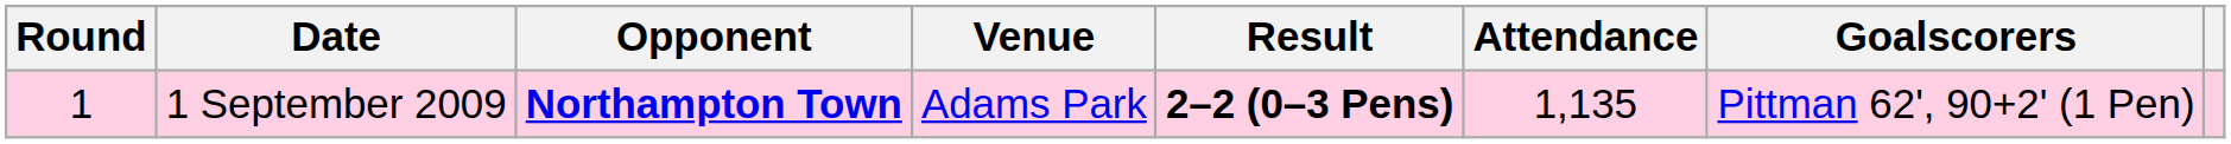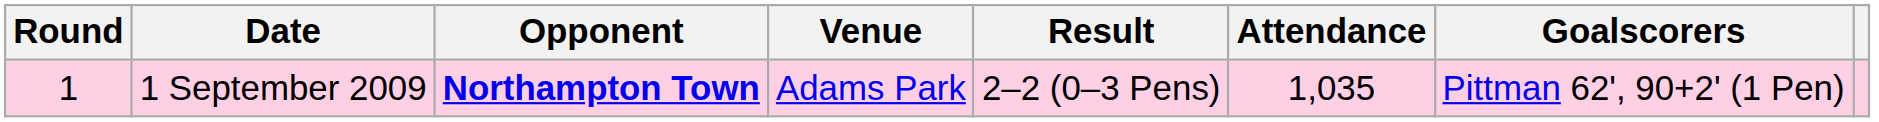1 September 2009 | Result: bold -> normal
1 September 2009 | Attendance: 1,135 -> 1,035
